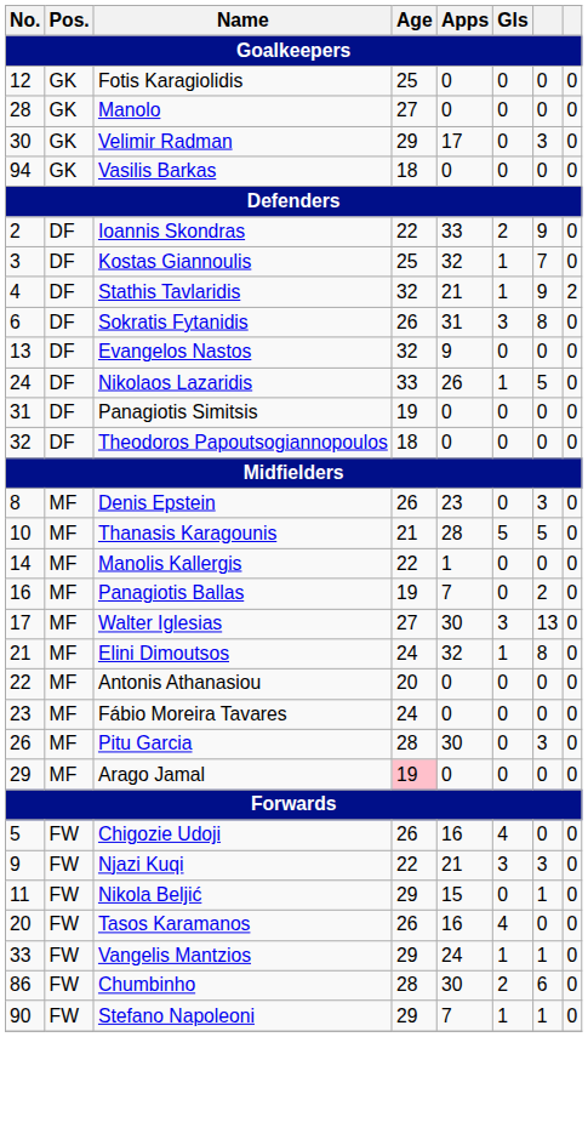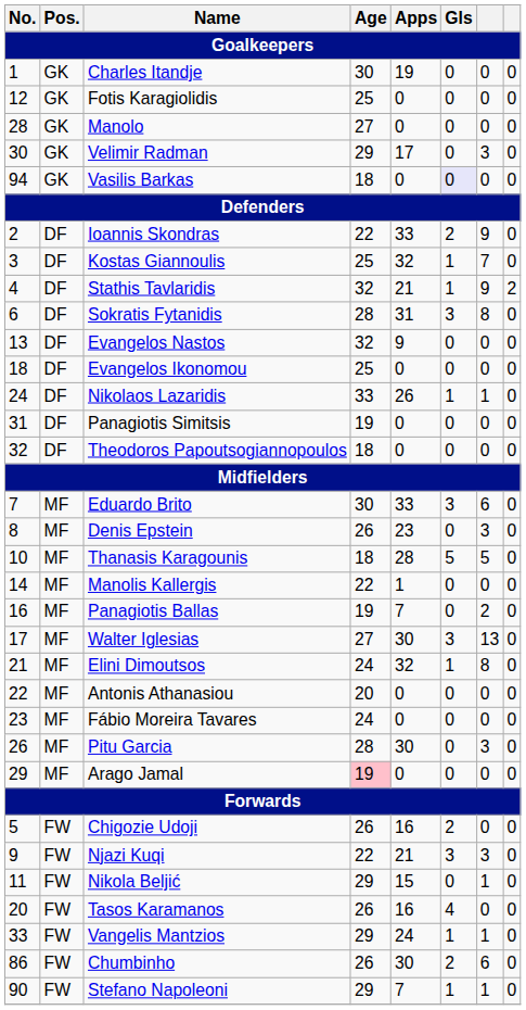+ row: 1 | GK | Charles Itandje | 30 | 19 | 0 | 0 | 0
Vasilis Barkas | Gls: no background -> lavender background
Sokratis Fytanidis | Age: 26 -> 28
+ row: 18 | DF | Evangelos Ikonomou | 25 | 0 | 0 | 0 | 0
Nikolaos Lazaridis | column 7: 5 -> 1
+ row: 7 | MF | Eduardo Brito | 30 | 33 | 3 | 6 | 0
Thanasis Karagounis | Age: 21 -> 18
Chigozie Udoji | Gls: 4 -> 2
Chumbinho | Age: 28 -> 26
